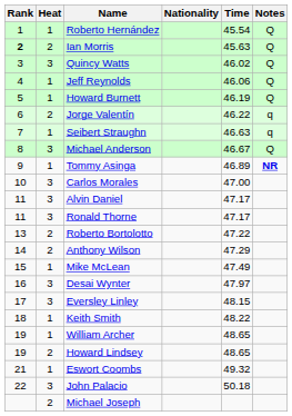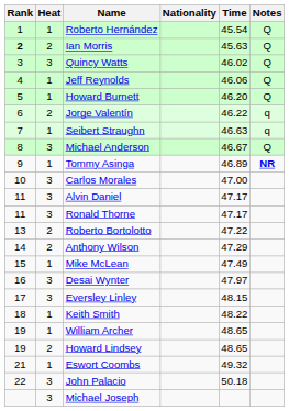Howard Burnett | Time: 46.19 -> 46.20
Michael Joseph | Heat: 2 -> 3
